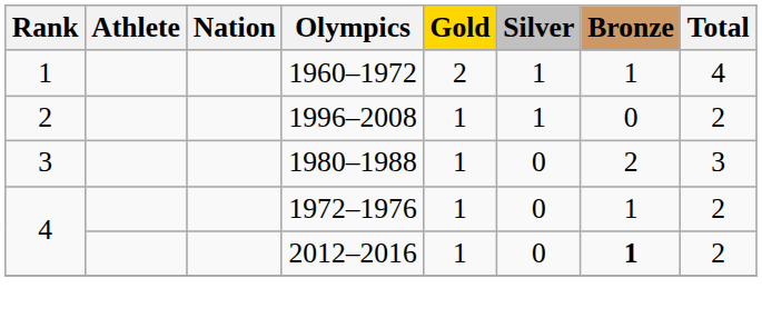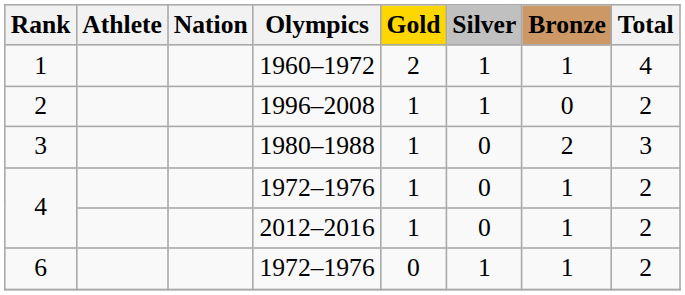4 / 2012–2016 | Bronze: bold -> normal
+ row: 6 | 1972–1976 | 0 | 1 | 1 | 2
